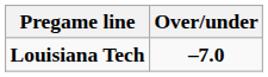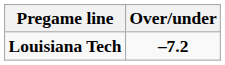Louisiana Tech | Over/under: –7.0 -> –7.2
